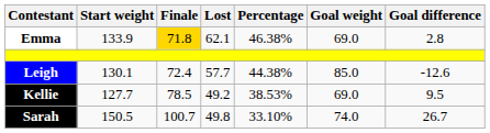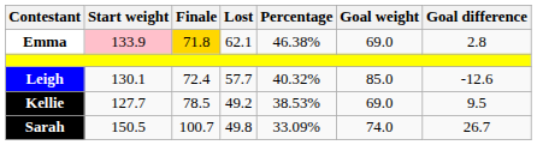Emma | Start weight: no background -> pink background
Leigh | Percentage: 44.38% -> 40.32%
Sarah | Percentage: 33.10% -> 33.09%
